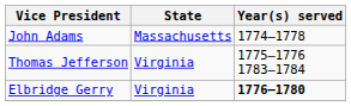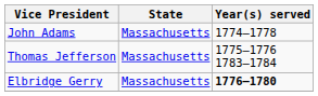Thomas Jefferson | State: Virginia -> Massachusetts
Elbridge Gerry | State: Virginia -> Massachusetts
